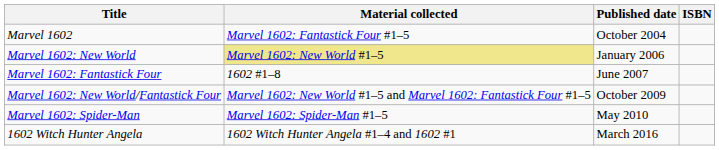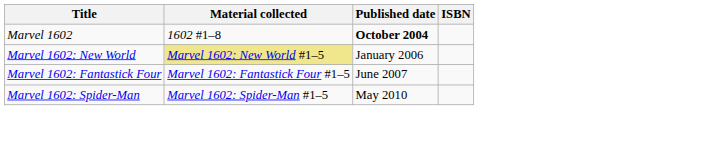Marvel 1602 | Material collected: Marvel 1602: Fantastick Four #1–5 -> 1602 #1–8
Marvel 1602 | Published date: normal -> bold
Marvel 1602: Fantastick Four | Material collected: 1602 #1–8 -> Marvel 1602: Fantastick Four #1–5
- row: Marvel 1602: New World/Fantastick Four | Marvel 1602: New World #1–5 and Marvel 1602: Fantastick Four #1–5 | October 2009
- row: 1602 Witch Hunter Angela | 1602 Witch Hunter Angela #1–4 and 1602 #1 | March 2016
